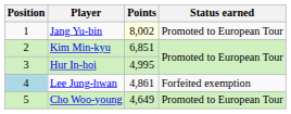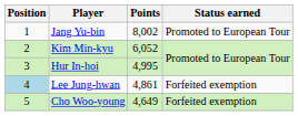Jang Yu-bin | Points: lightyellow background -> no background
Kim Min-kyu | Points: 6,851 -> 6,052
Cho Woo-young | Status earned: Promoted to European Tour -> Forfeited exemption
